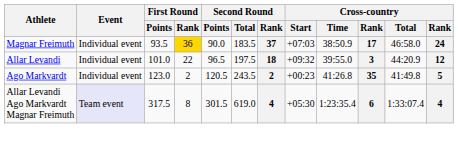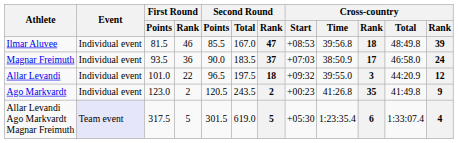+ row: Ilmar Aluvee | Individual event | 81.5 | 46 | 85.5 | 167.0 | 47 | +08:53 | 39:56.8 | 18 | 48:49.8 | 39
Magnar Freimuth | First Round / Rank: gold background -> no background
Ago Markvardt | column 12: 5 -> 9
Allar Levandi Ago Markvardt Magnar Freimuth | First Round / Rank: 8 -> 5
Allar Levandi Ago Markvardt Magnar Freimuth | Second Round / Rank: 4 -> 5
